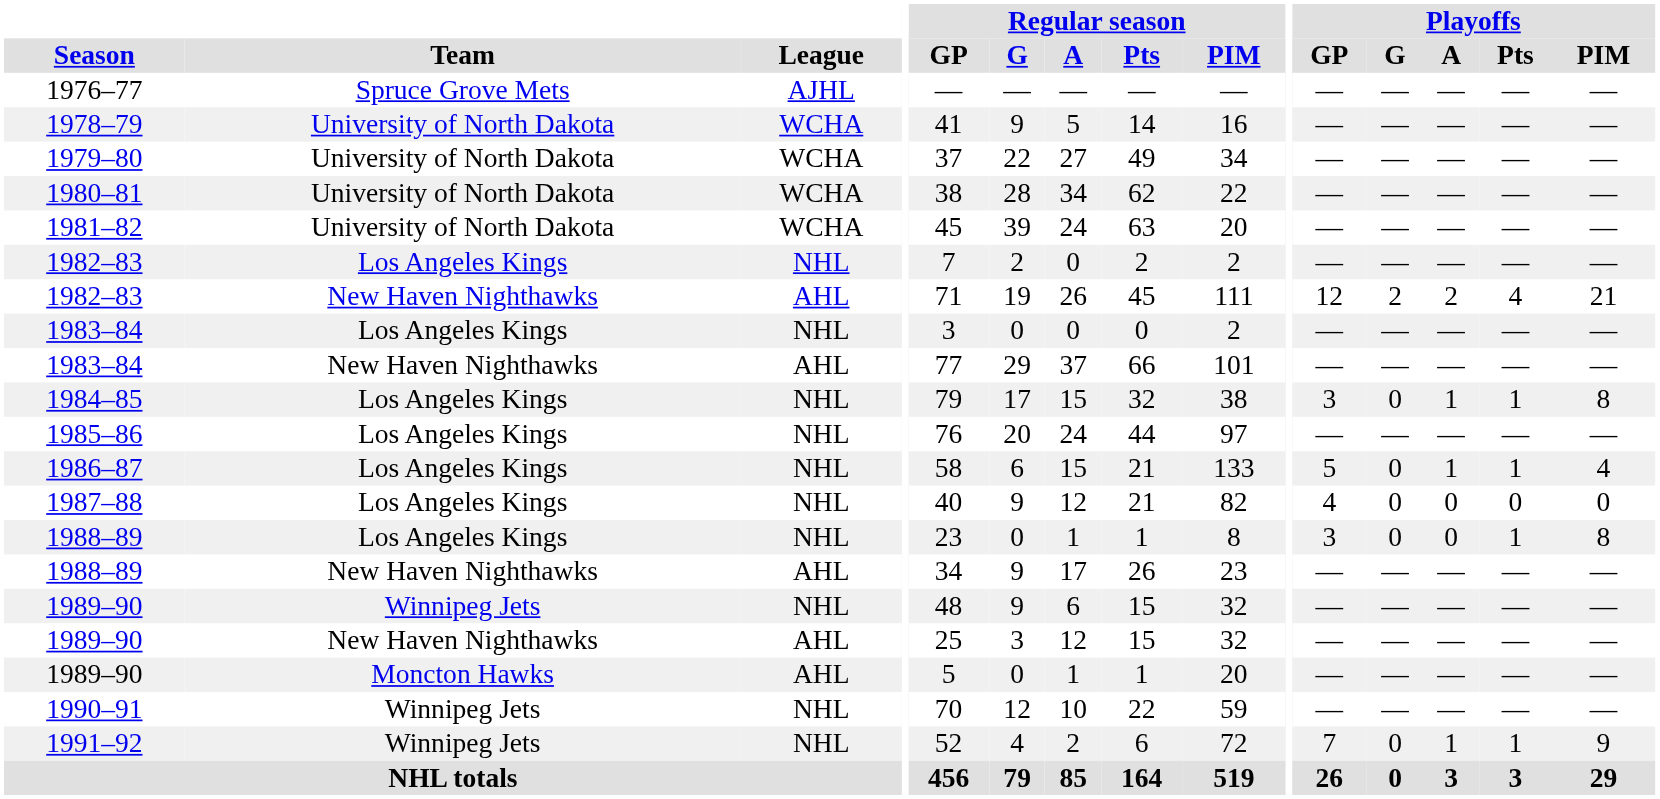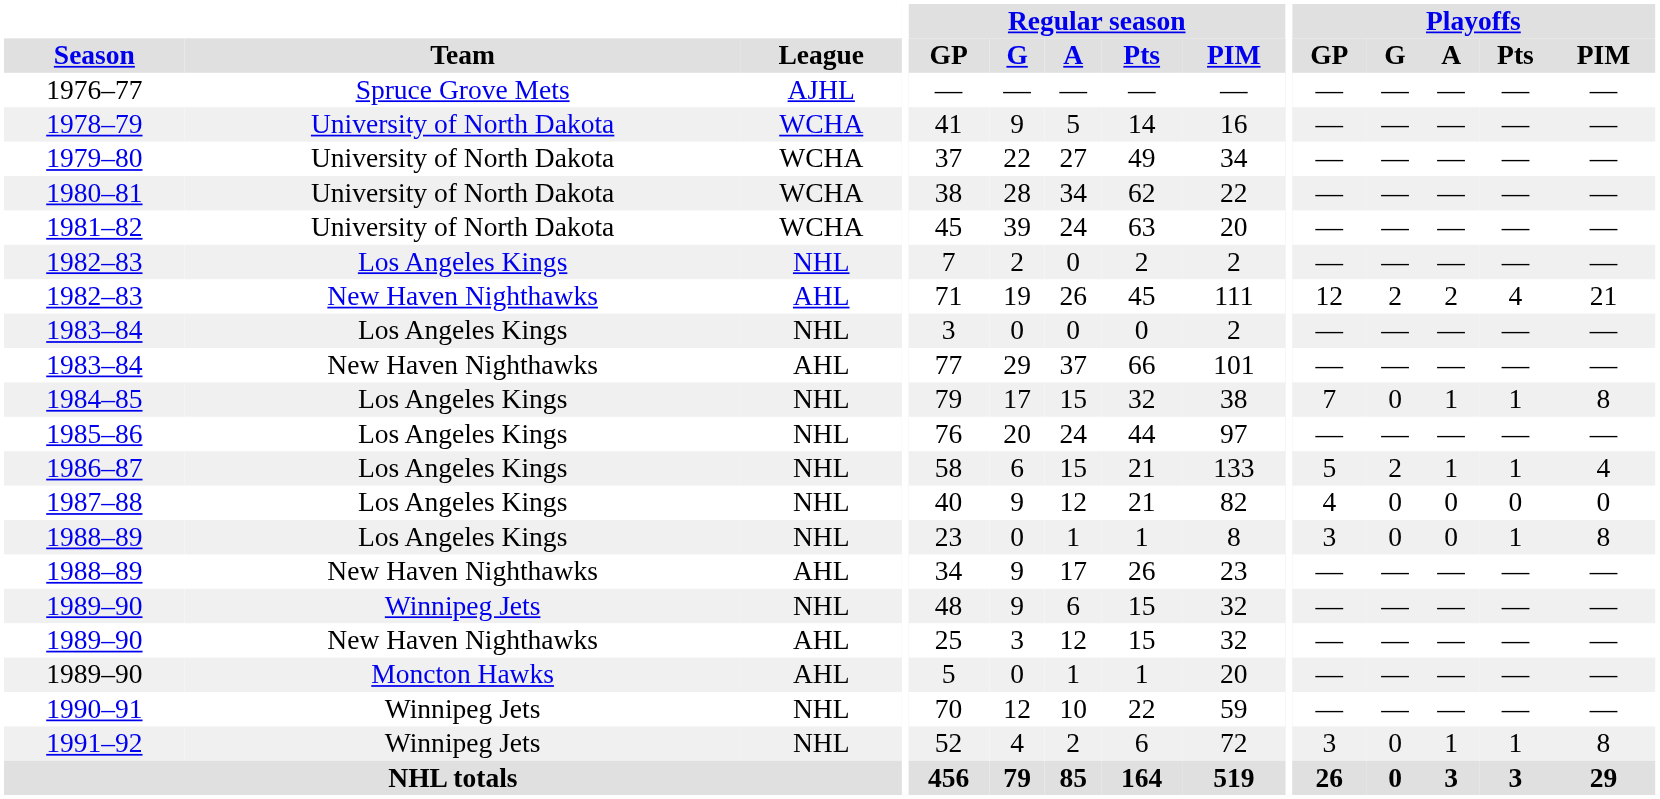1984–85 | Playoffs / GP: 3 -> 7
1986–87 | Playoffs / G: 0 -> 2
1991–92 | Playoffs / GP: 7 -> 3
1991–92 | Playoffs / PIM: 9 -> 8
